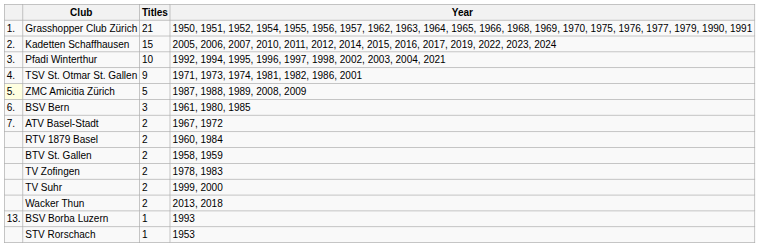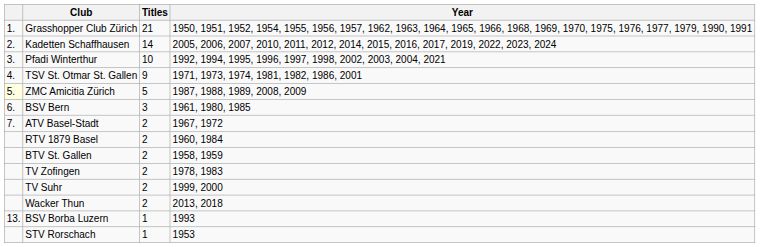Kadetten Schaffhausen | Titles: 15 -> 14
